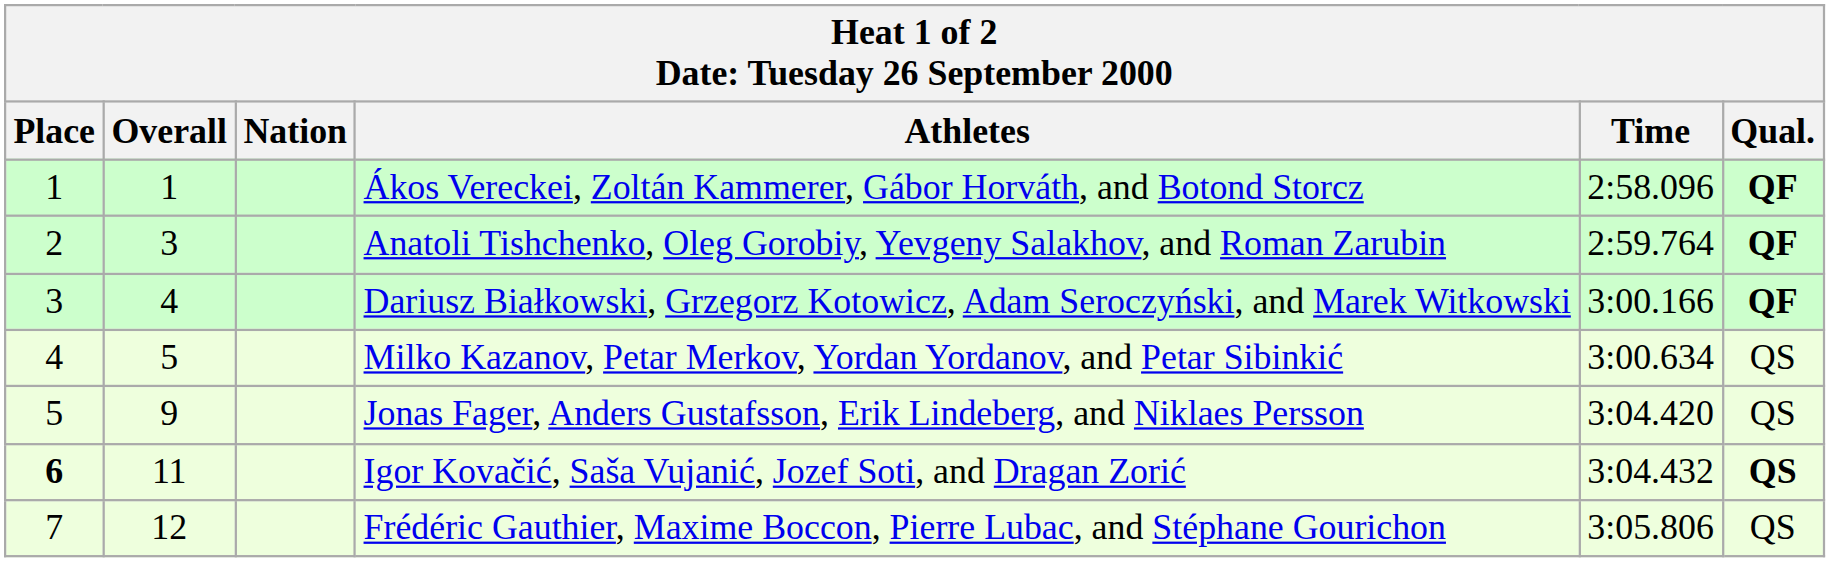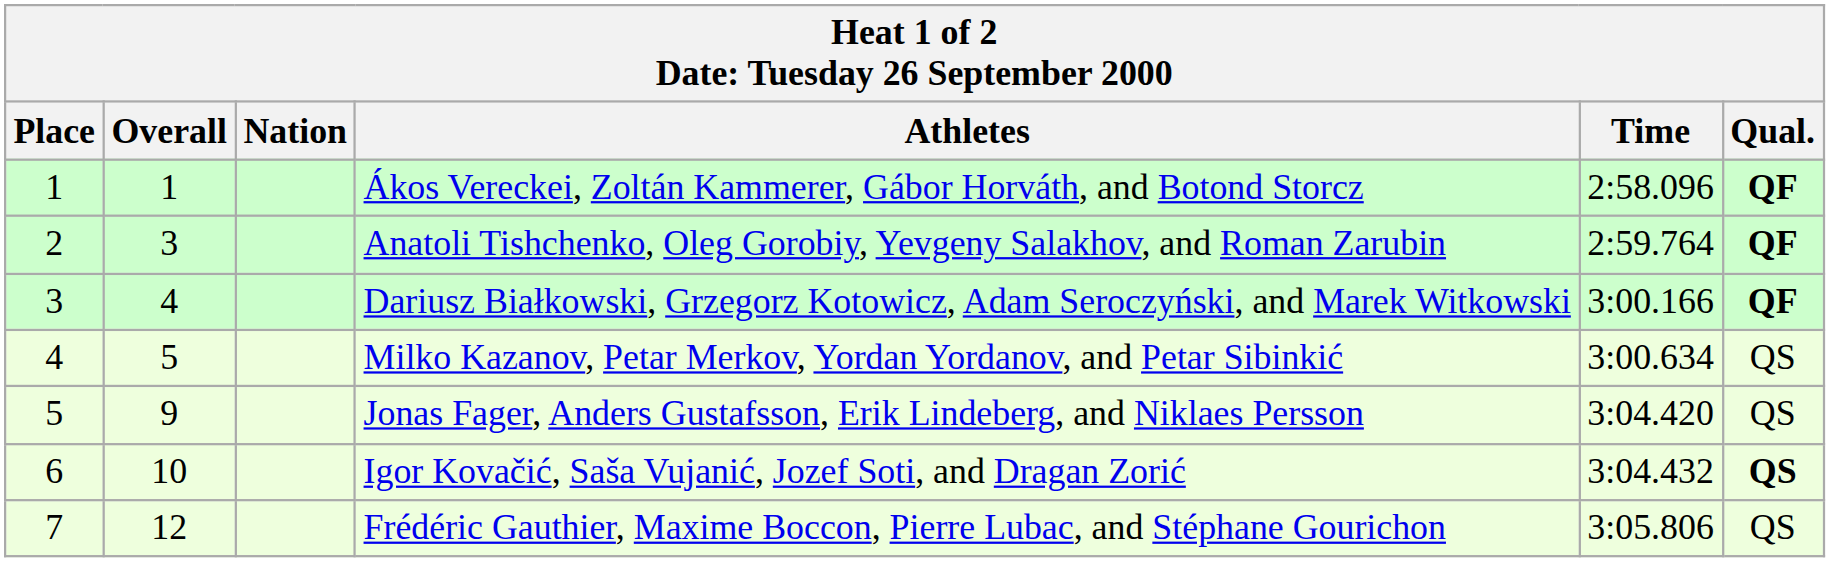Igor Kovačić, Saša Vujanić, Jozef Soti, and Dragan Zorić | Place: bold -> normal
Igor Kovačić, Saša Vujanić, Jozef Soti, and Dragan Zorić | Overall: 11 -> 10
